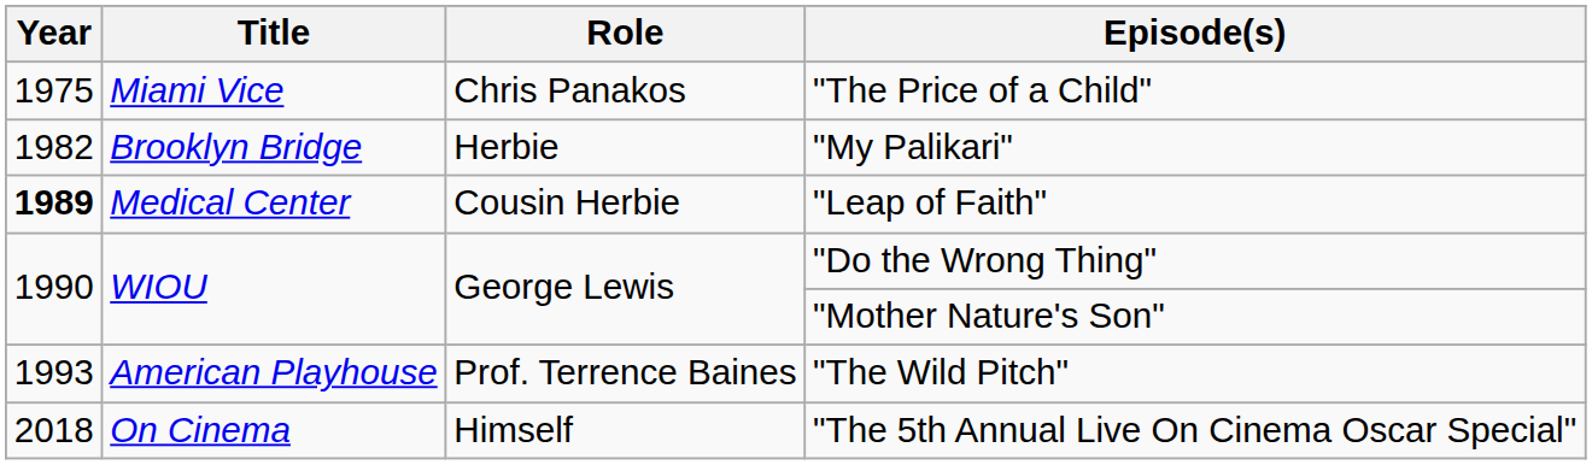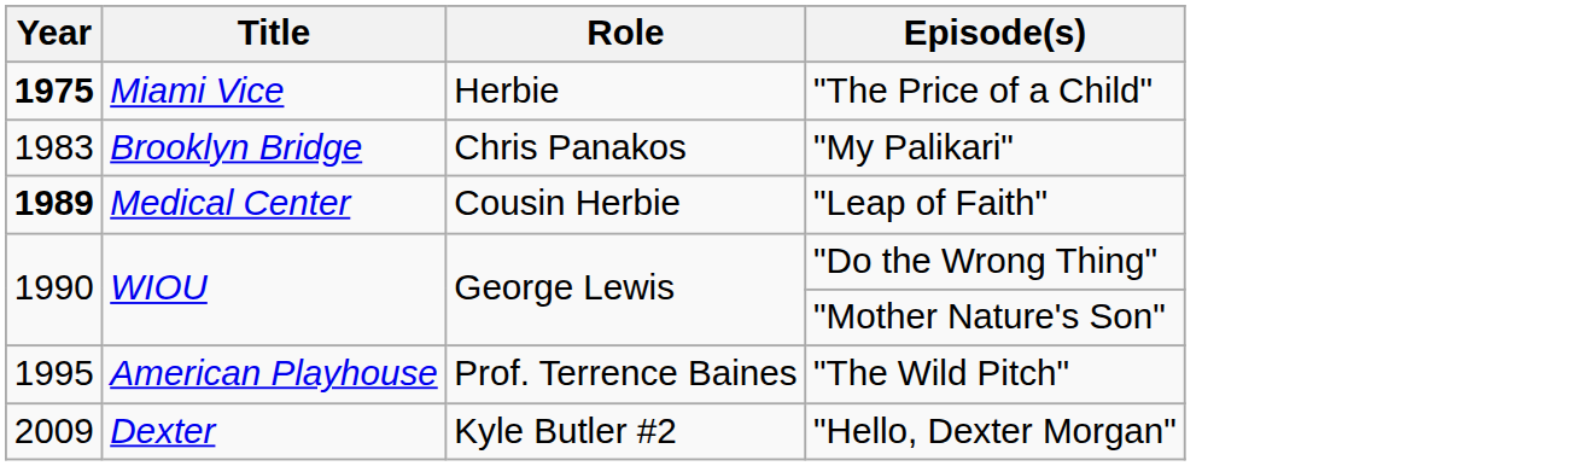"The Price of a Child" | Year: normal -> bold
"The Price of a Child" | Role: Chris Panakos -> Herbie
"My Palikari" | Year: 1982 -> 1983
"My Palikari" | Role: Herbie -> Chris Panakos
"The Wild Pitch" | Year: 1993 -> 1995
+ row: 2009 | Dexter | Kyle Butler #2 | "Hello, Dexter Morgan"
- row: 2018 | On Cinema | Himself | "The 5th Annual Live On Cinema Oscar Special"
